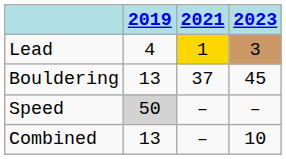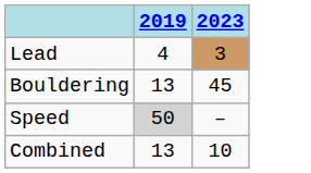- column: 2021 | 1 | 37 | – | –
